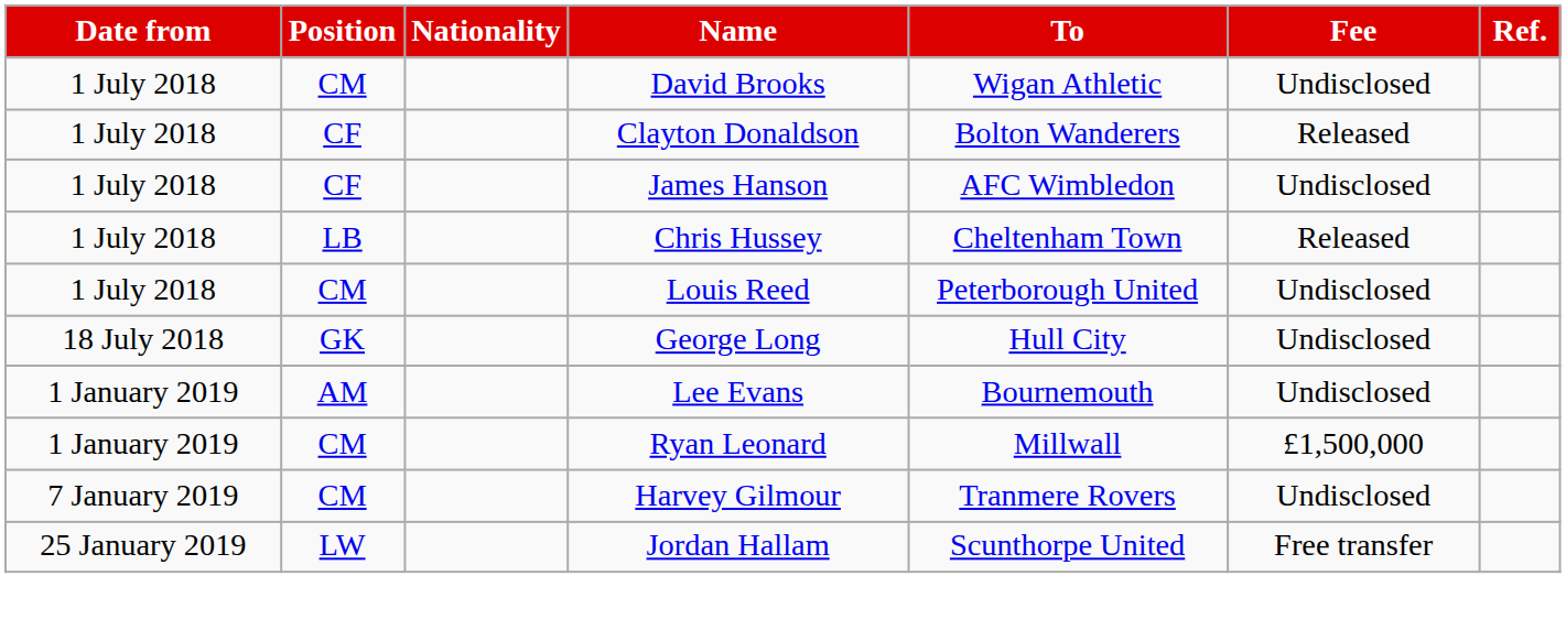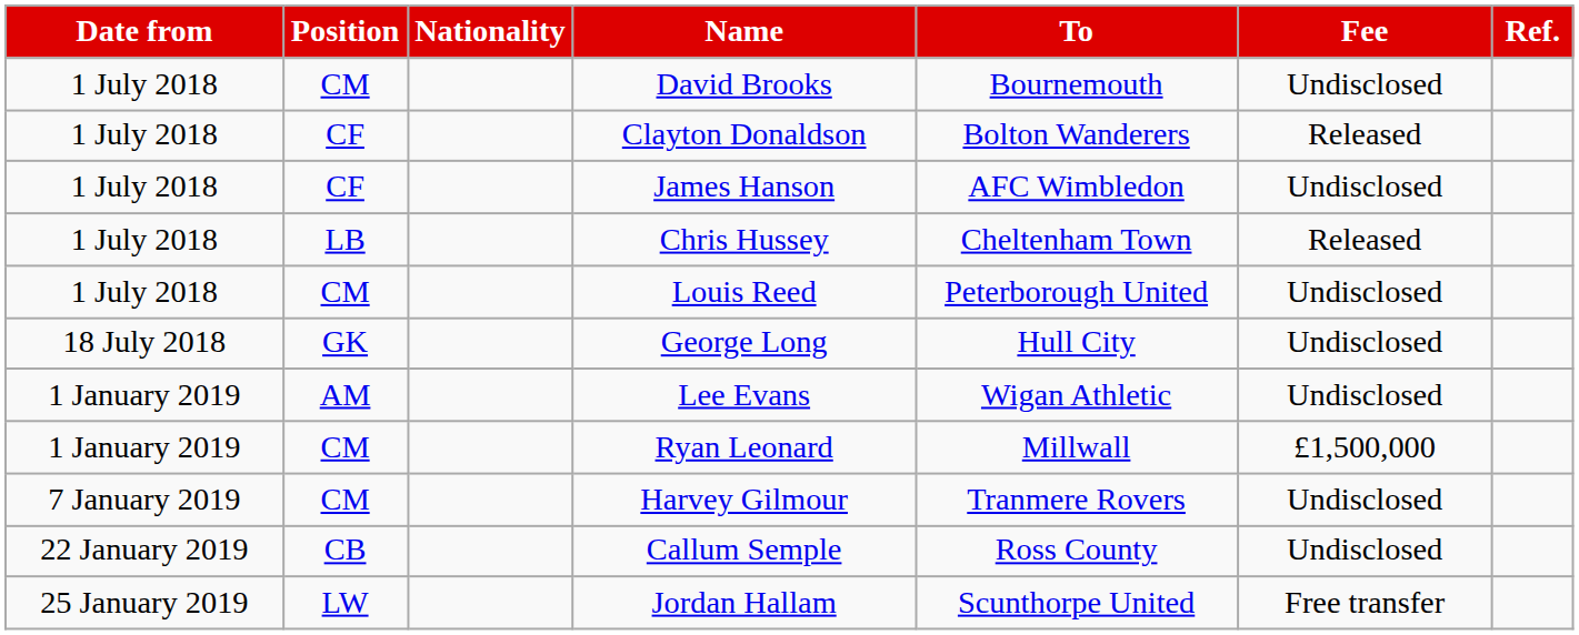David Brooks | To: Wigan Athletic -> Bournemouth
Lee Evans | To: Bournemouth -> Wigan Athletic
+ row: 22 January 2019 | CB | Callum Semple | Ross County | Undisclosed
